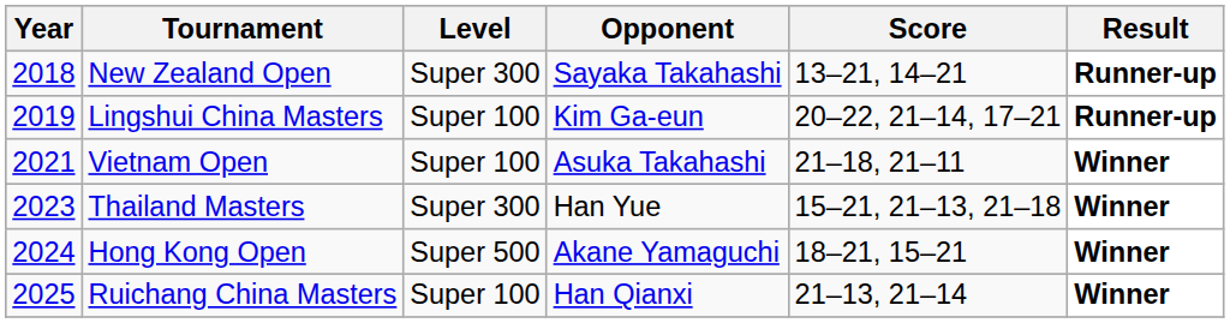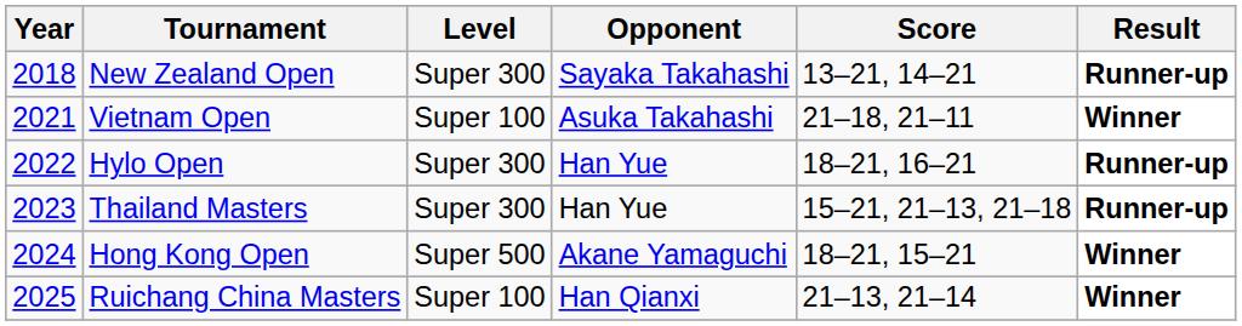- row: 2019 | Lingshui China Masters | Super 100 | Kim Ga-eun | 20–22, 21–14, 17–21 | Runner-up
+ row: 2022 | Hylo Open | Super 300 | Han Yue | 18–21, 16–21 | Runner-up
Thailand Masters | Result: Winner -> Runner-up
